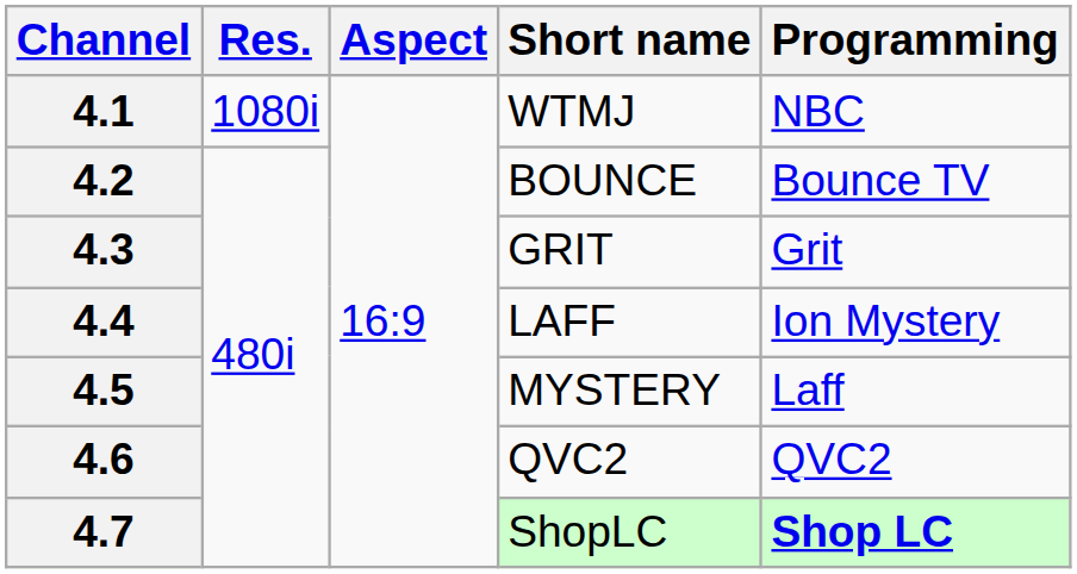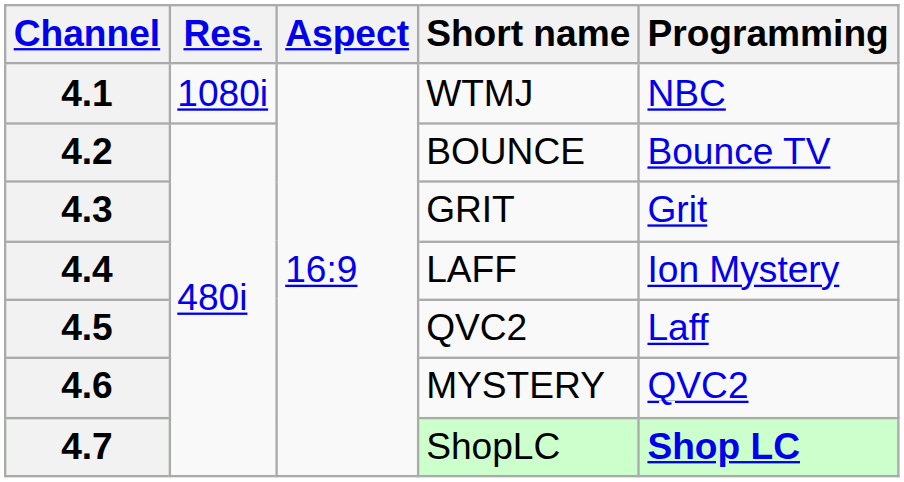4.5 | Short name: MYSTERY -> QVC2
4.6 | Short name: QVC2 -> MYSTERY
